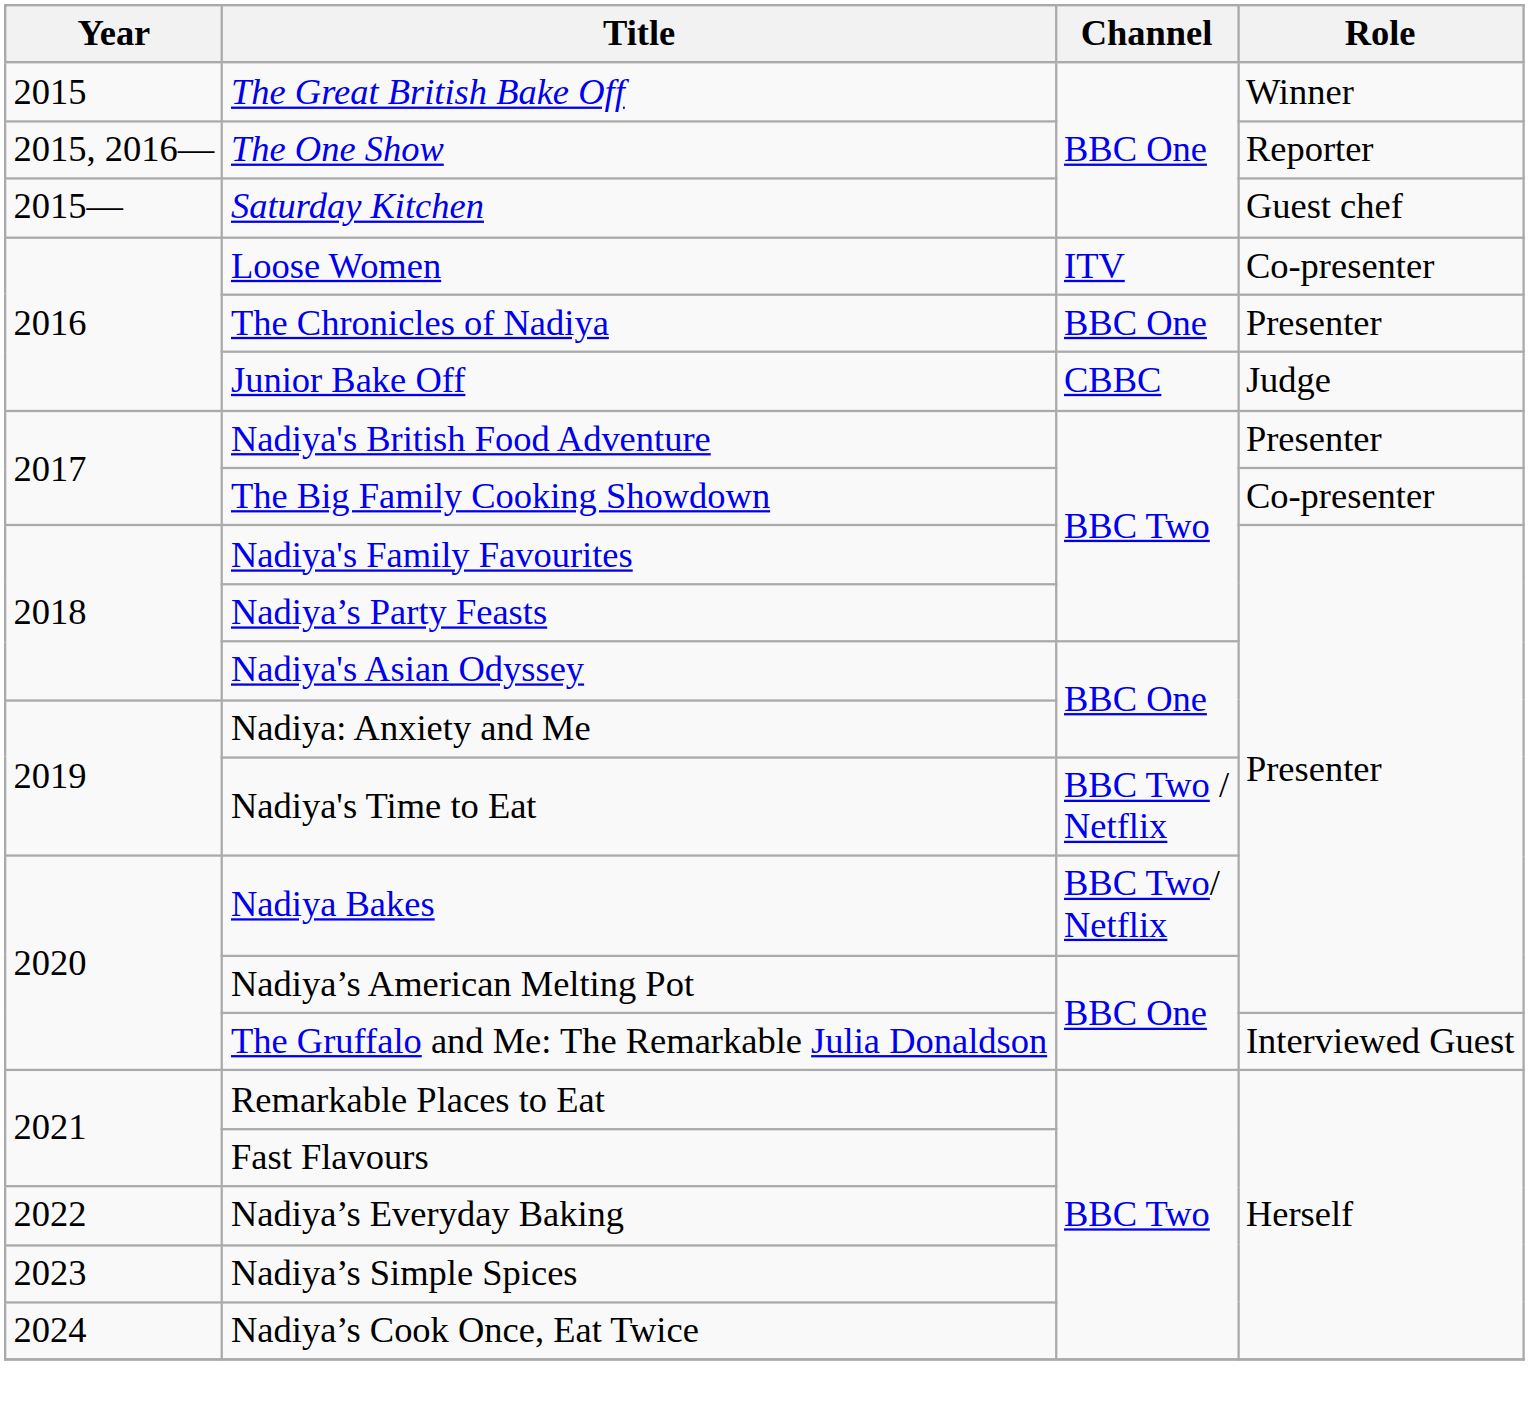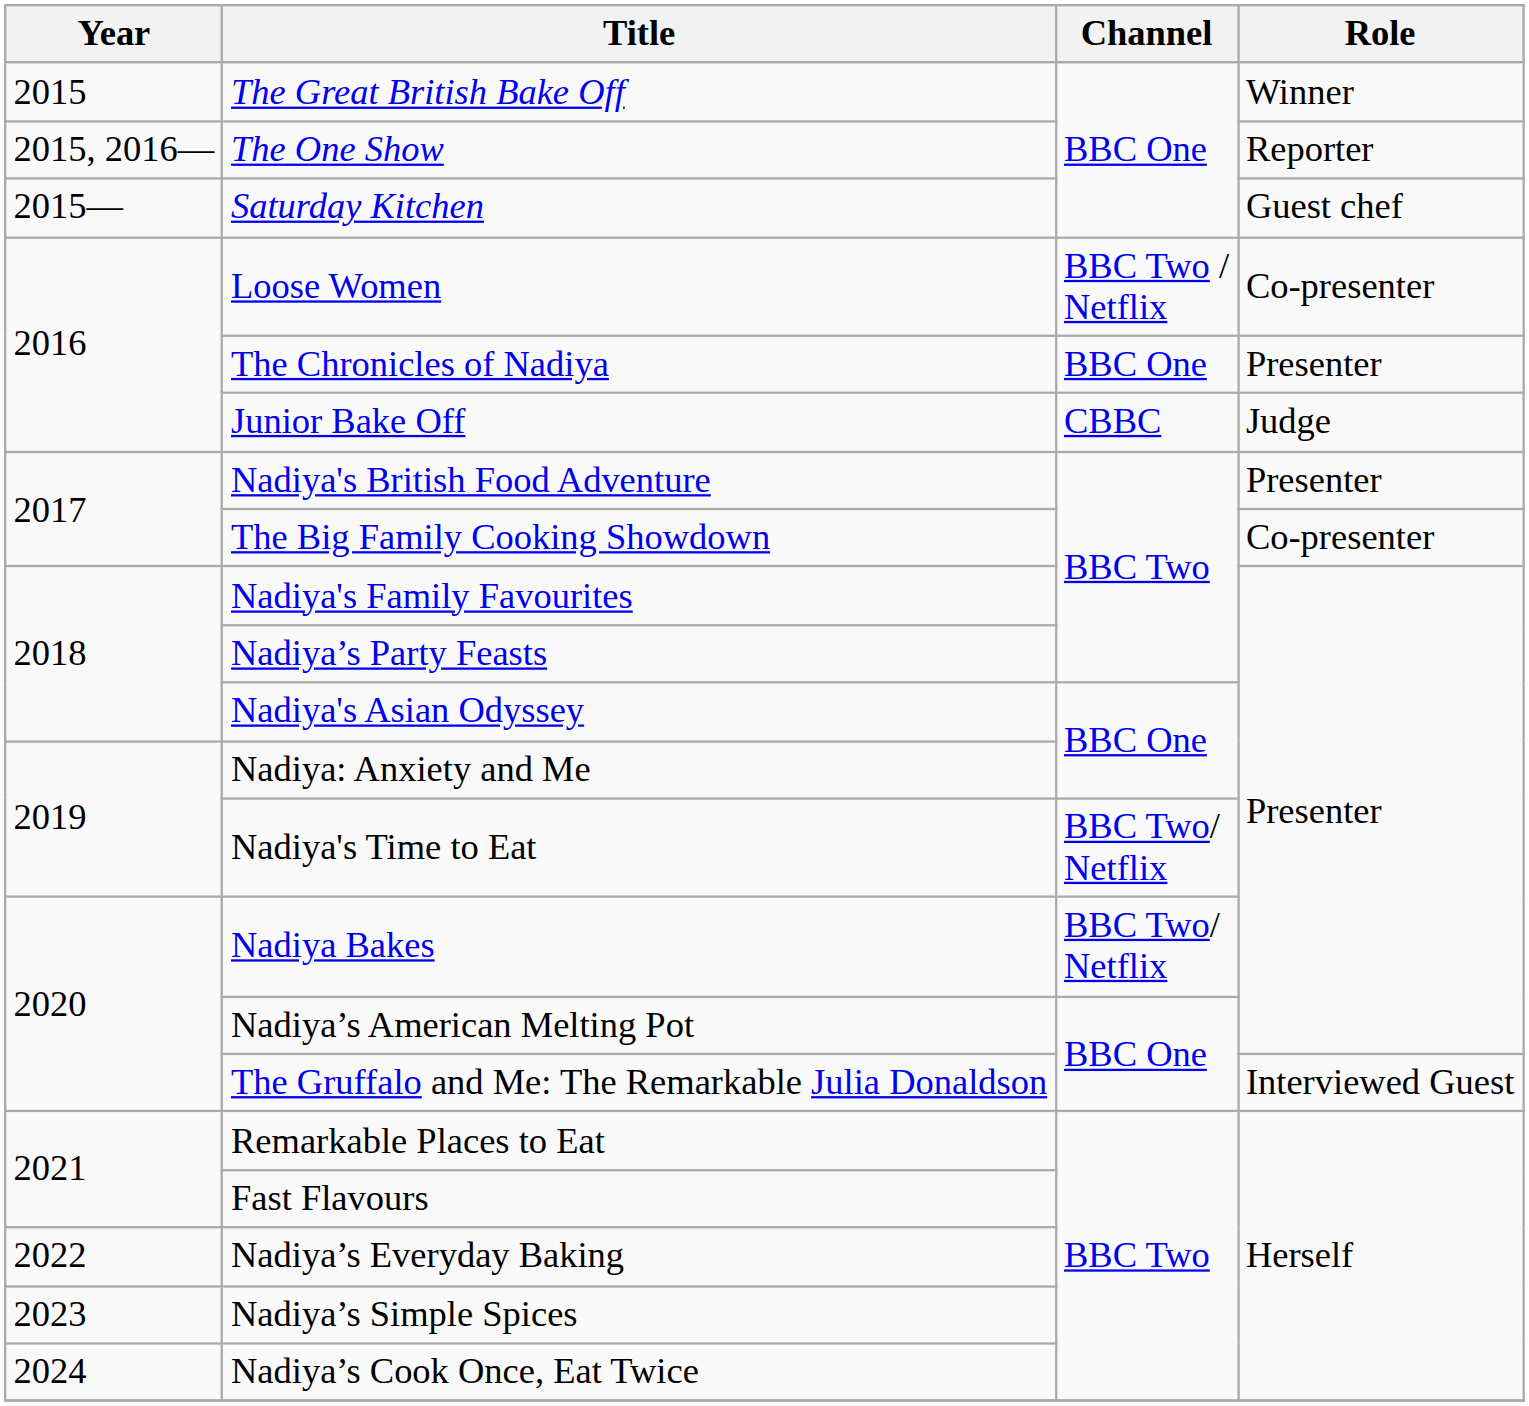Loose Women | Channel: ITV -> BBC Two / Netflix
Nadiya's Time to Eat | Channel: BBC Two / Netflix -> BBC Two/ Netflix
